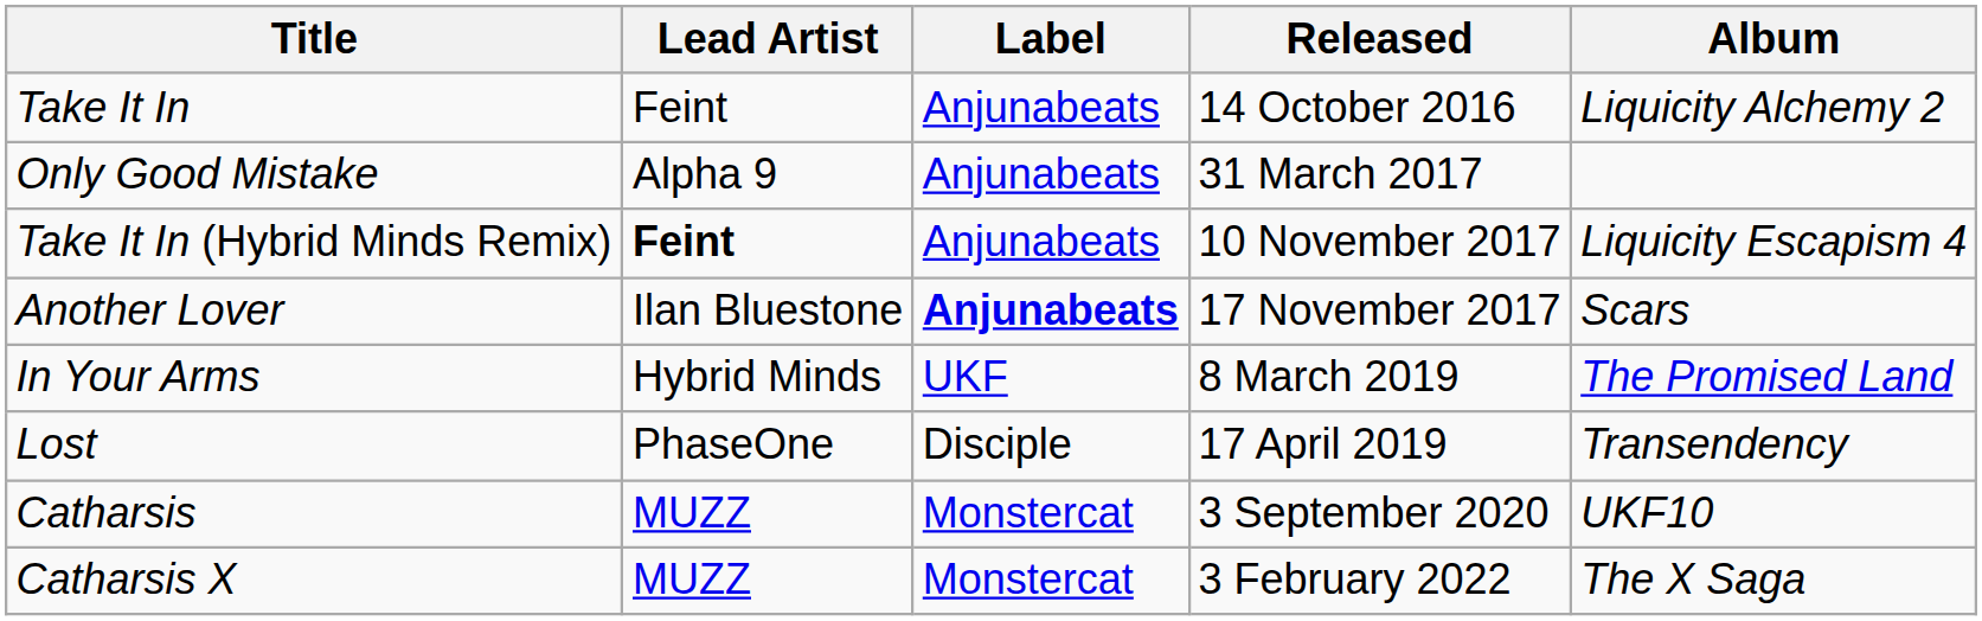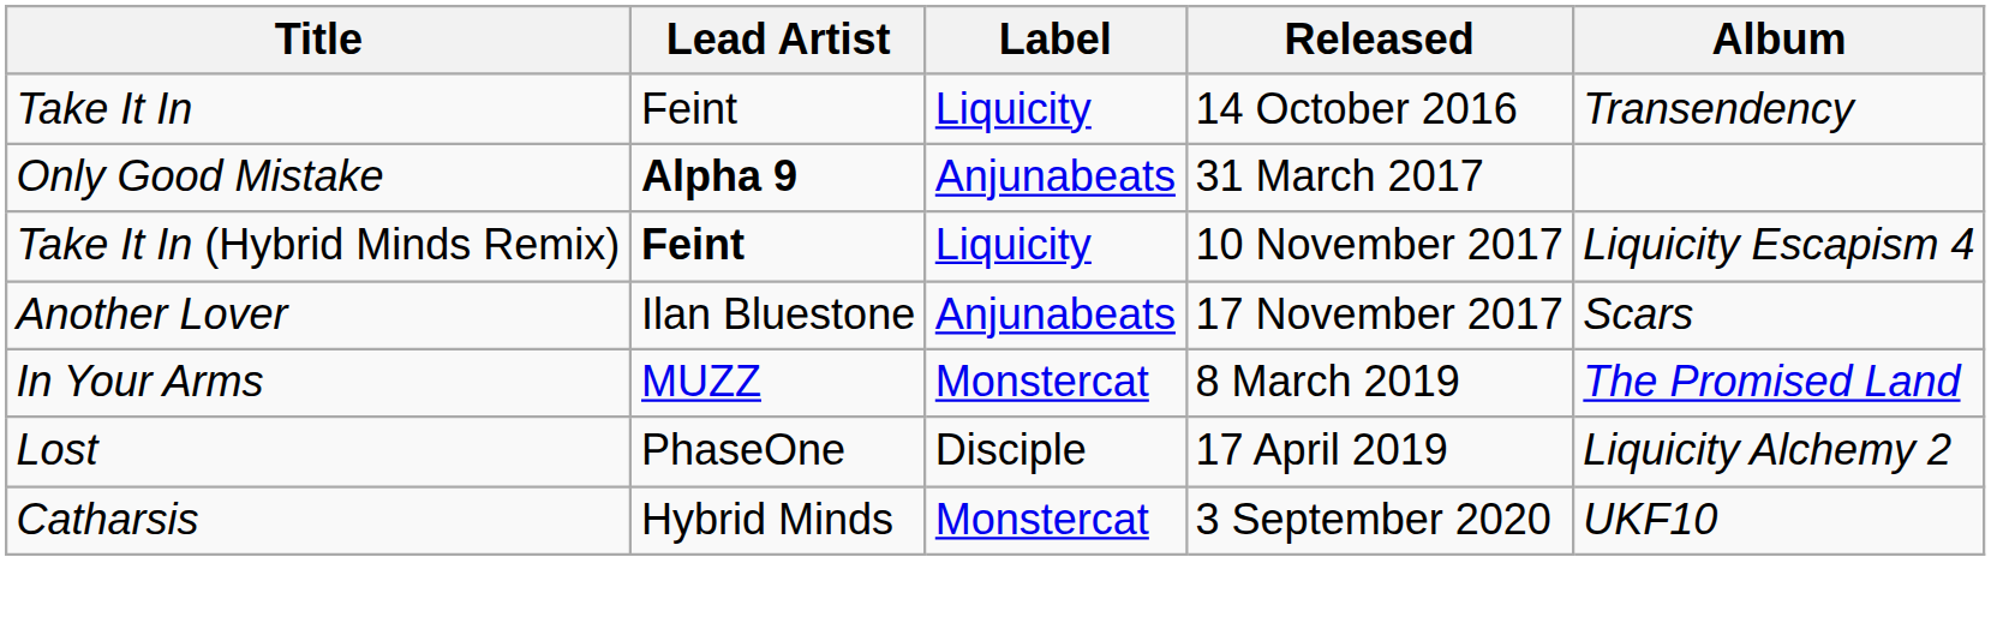Take It In | Label: Anjunabeats -> Liquicity
Take It In | Album: Liquicity Alchemy 2 -> Transendency
Only Good Mistake | Lead Artist: normal -> bold
Take It In (Hybrid Minds Remix) | Label: Anjunabeats -> Liquicity
Another Lover | Label: bold -> normal
In Your Arms | Lead Artist: Hybrid Minds -> MUZZ
In Your Arms | Label: UKF -> Monstercat
Lost | Album: Transendency -> Liquicity Alchemy 2
Catharsis | Lead Artist: MUZZ -> Hybrid Minds
- row: Catharsis X | MUZZ | Monstercat | 3 February 2022 | The X Saga
